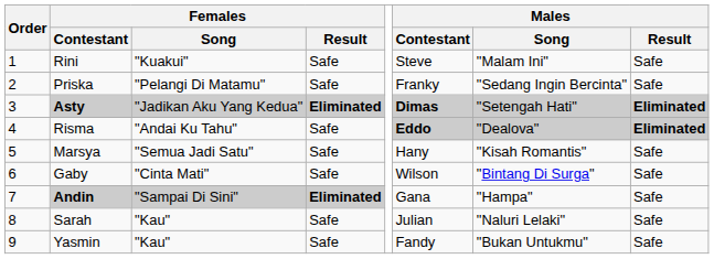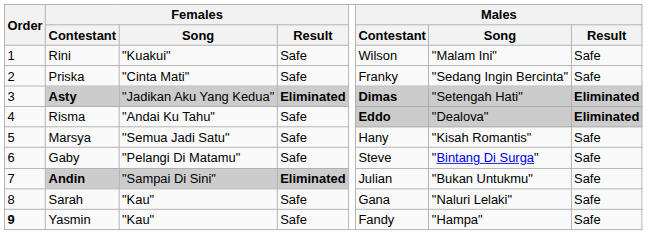Rini | Males / Contestant: Steve -> Wilson
Priska | Females / Song: "Pelangi Di Matamu" -> "Cinta Mati"
Gaby | Females / Song: "Cinta Mati" -> "Pelangi Di Matamu"
Gaby | Males / Contestant: Wilson -> Steve
Andin | Males / Contestant: Gana -> Julian
Andin | Males / Song: "Hampa" -> "Bukan Untukmu"
Sarah | Males / Contestant: Julian -> Gana
Yasmin | Order: normal -> bold
Yasmin | Males / Song: "Bukan Untukmu" -> "Hampa"
